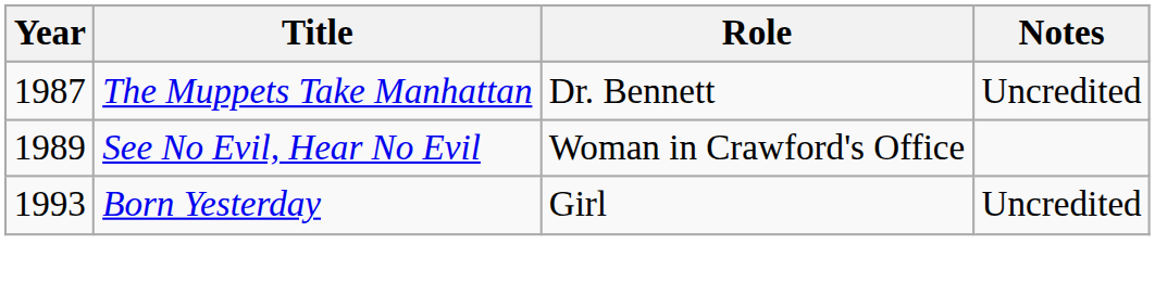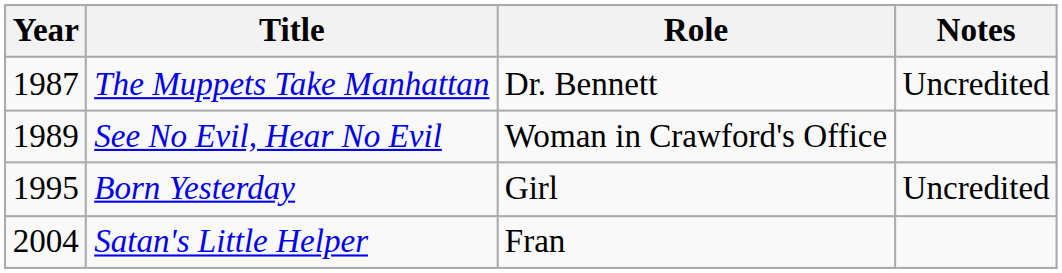Born Yesterday | Year: 1993 -> 1995
+ row: 2004 | Satan's Little Helper | Fran
